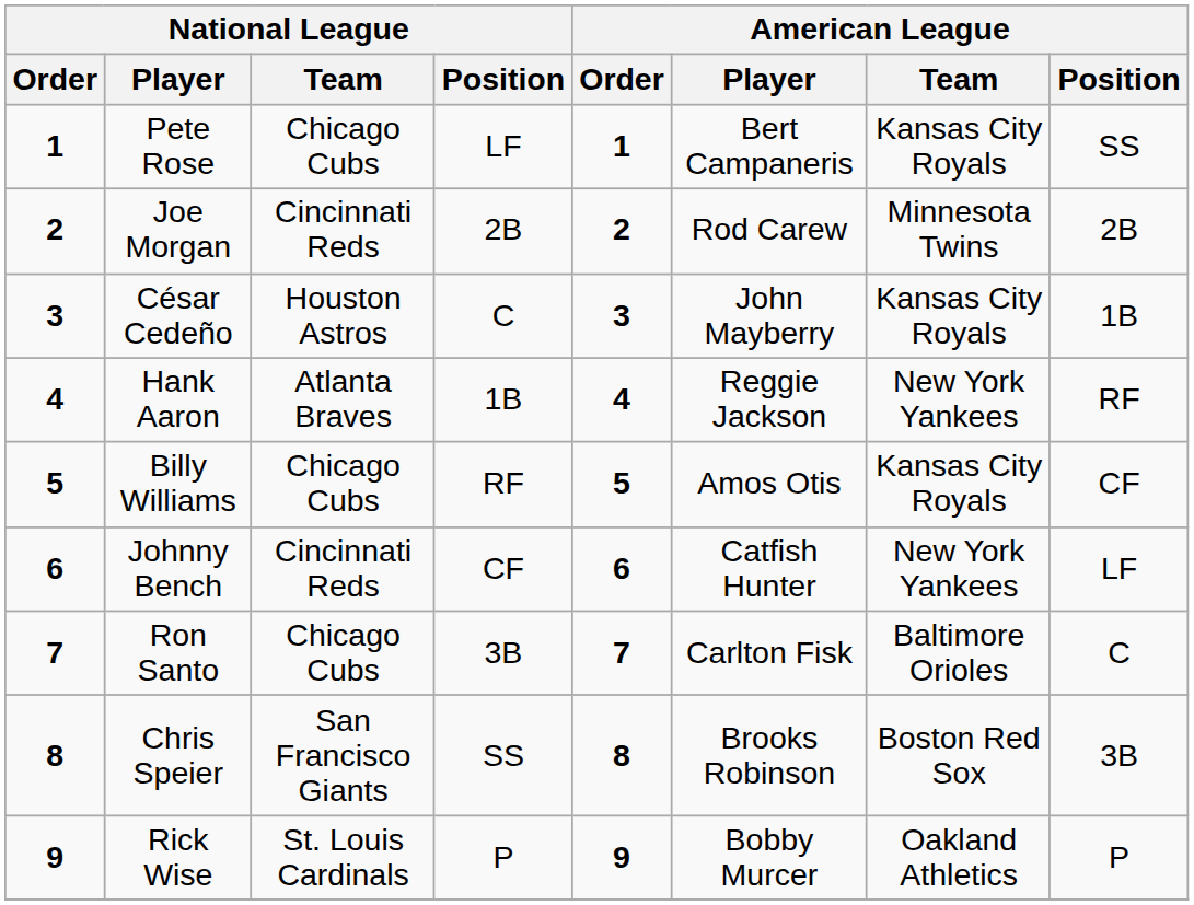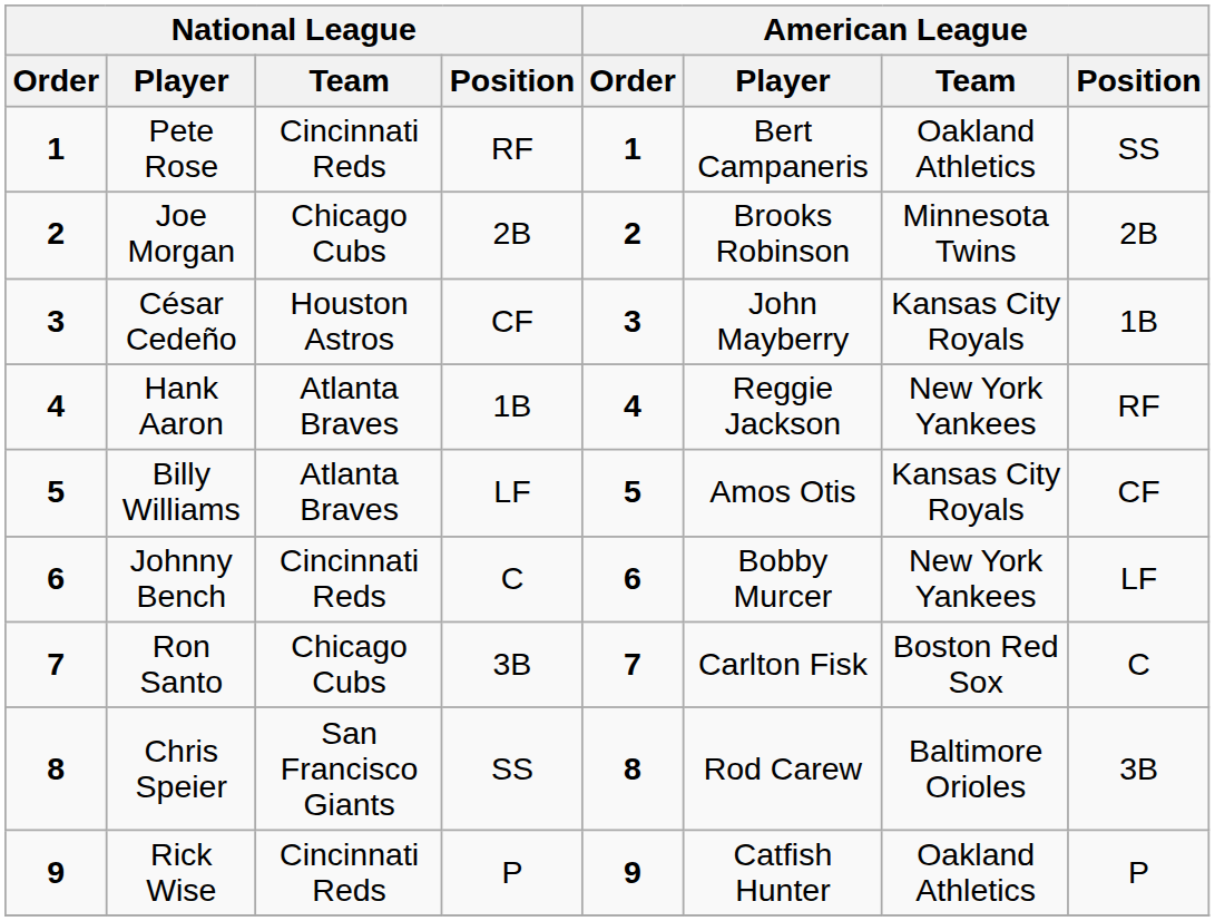Pete Rose | National League / Team: Chicago Cubs -> Cincinnati Reds
Pete Rose | National League / Position: LF -> RF
Pete Rose | American League / Team: Kansas City Royals -> Oakland Athletics
Joe Morgan | National League / Team: Cincinnati Reds -> Chicago Cubs
Joe Morgan | American League / Player: Rod Carew -> Brooks Robinson
César Cedeño | National League / Position: C -> CF
Billy Williams | National League / Team: Chicago Cubs -> Atlanta Braves
Billy Williams | National League / Position: RF -> LF
Johnny Bench | National League / Position: CF -> C
Johnny Bench | American League / Player: Catfish Hunter -> Bobby Murcer
Ron Santo | American League / Team: Baltimore Orioles -> Boston Red Sox
Chris Speier | American League / Player: Brooks Robinson -> Rod Carew
Chris Speier | American League / Team: Boston Red Sox -> Baltimore Orioles
Rick Wise | National League / Team: St. Louis Cardinals -> Cincinnati Reds
Rick Wise | American League / Player: Bobby Murcer -> Catfish Hunter
